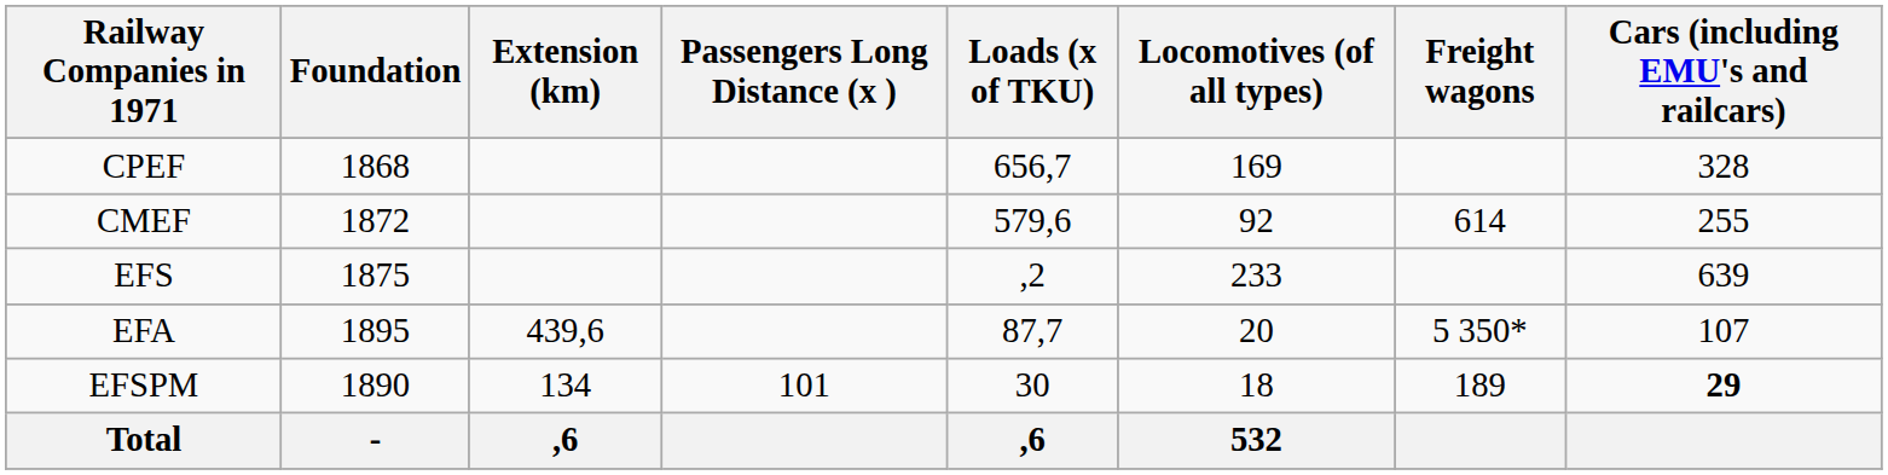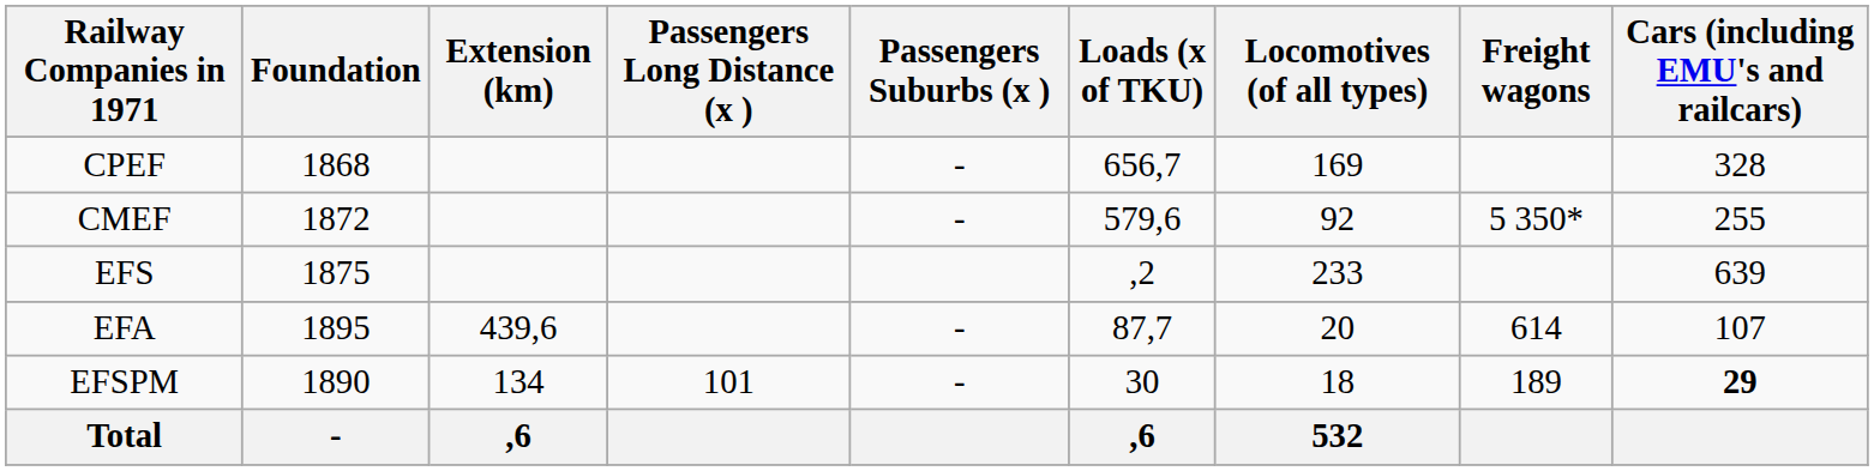+ column: Passengers Suburbs (x ) | - | - | - | -
CMEF | Freight wagons: 614 -> 5 350*
EFA | Freight wagons: 5 350* -> 614
